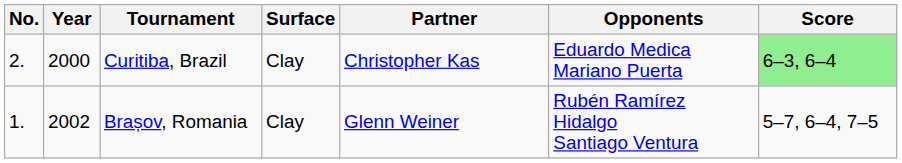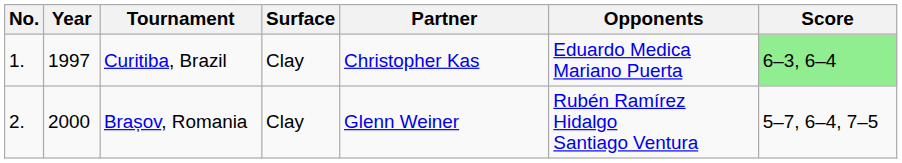Curitiba, Brazil | No.: 2. -> 1.
Curitiba, Brazil | Year: 2000 -> 1997
Brașov, Romania | No.: 1. -> 2.
Brașov, Romania | Year: 2002 -> 2000
